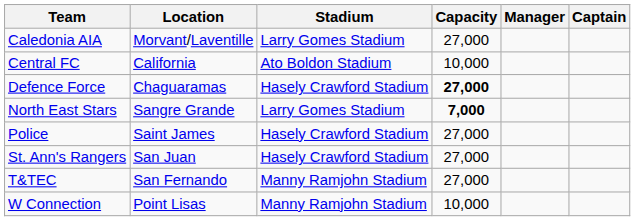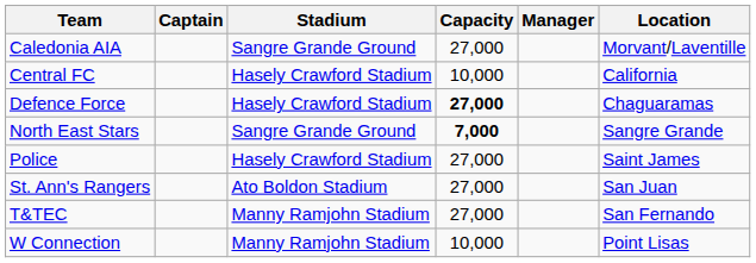columns swapped: Location <-> Captain
Caledonia AIA | Stadium: Larry Gomes Stadium -> Sangre Grande Ground
Central FC | Stadium: Ato Boldon Stadium -> Hasely Crawford Stadium
North East Stars | Stadium: Larry Gomes Stadium -> Sangre Grande Ground
St. Ann's Rangers | Stadium: Hasely Crawford Stadium -> Ato Boldon Stadium
